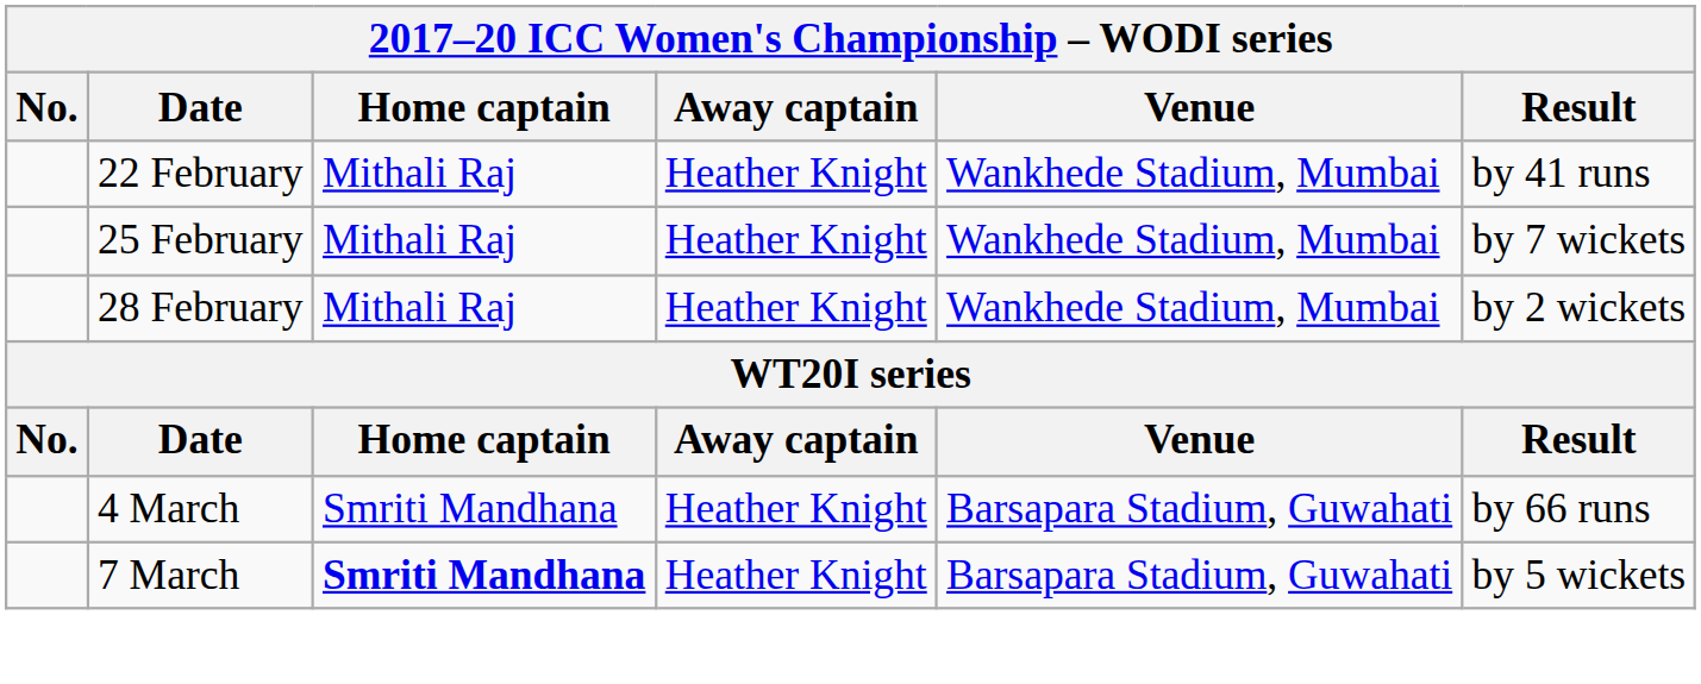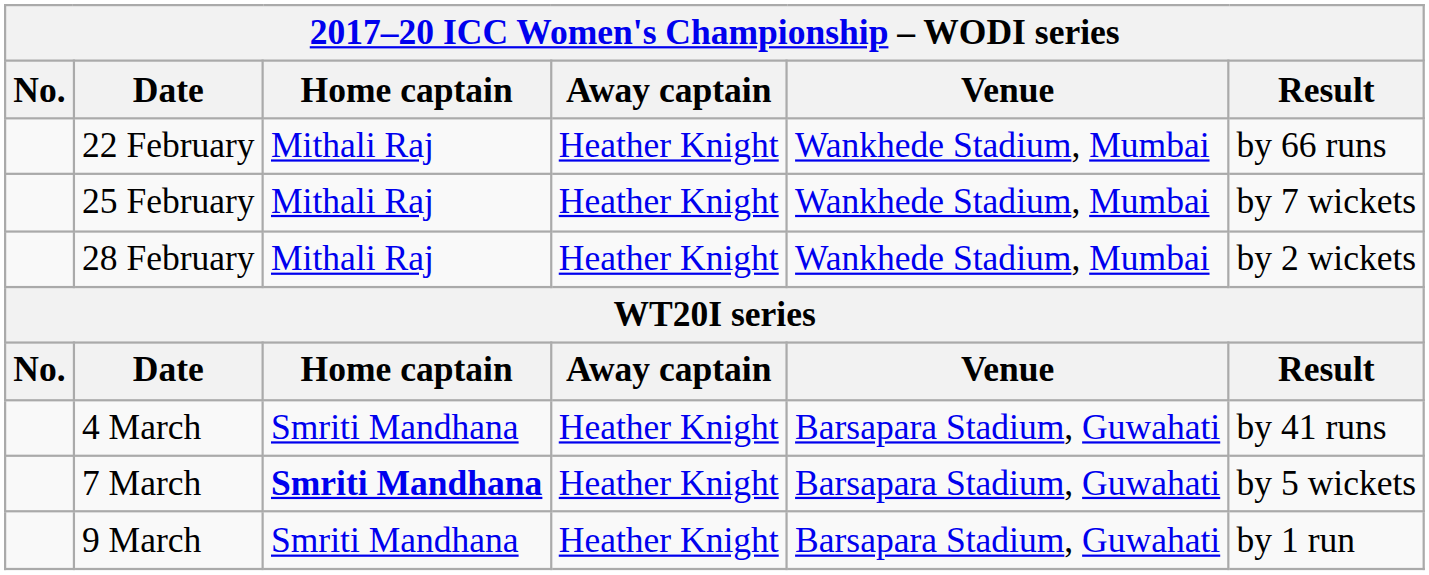22 February | Result: by 41 runs -> by 66 runs
4 March | Result: by 66 runs -> by 41 runs
+ row: 9 March | Smriti Mandhana | Heather Knight | Barsapara Stadium, Guwahati | by 1 run
